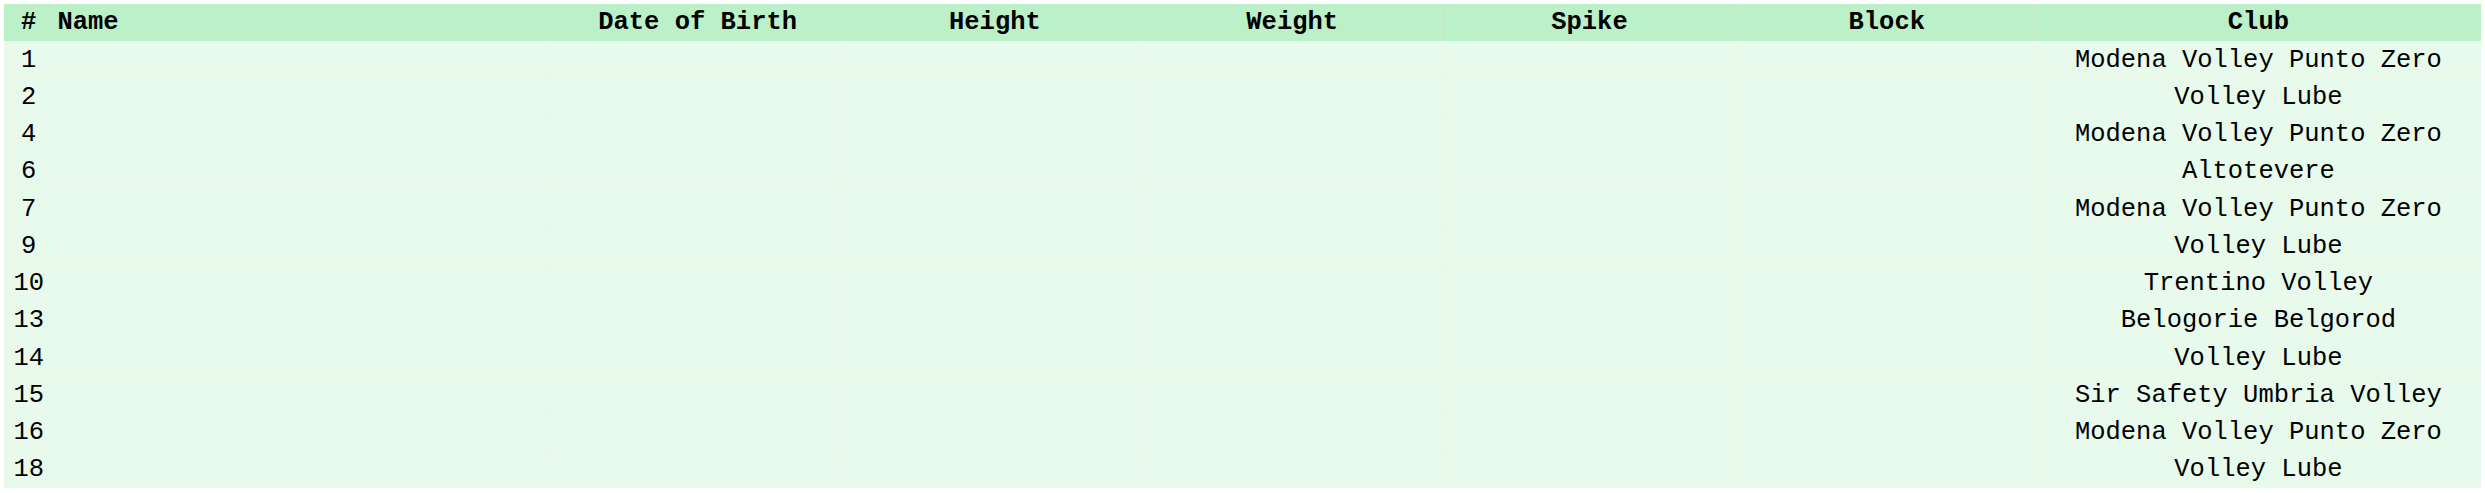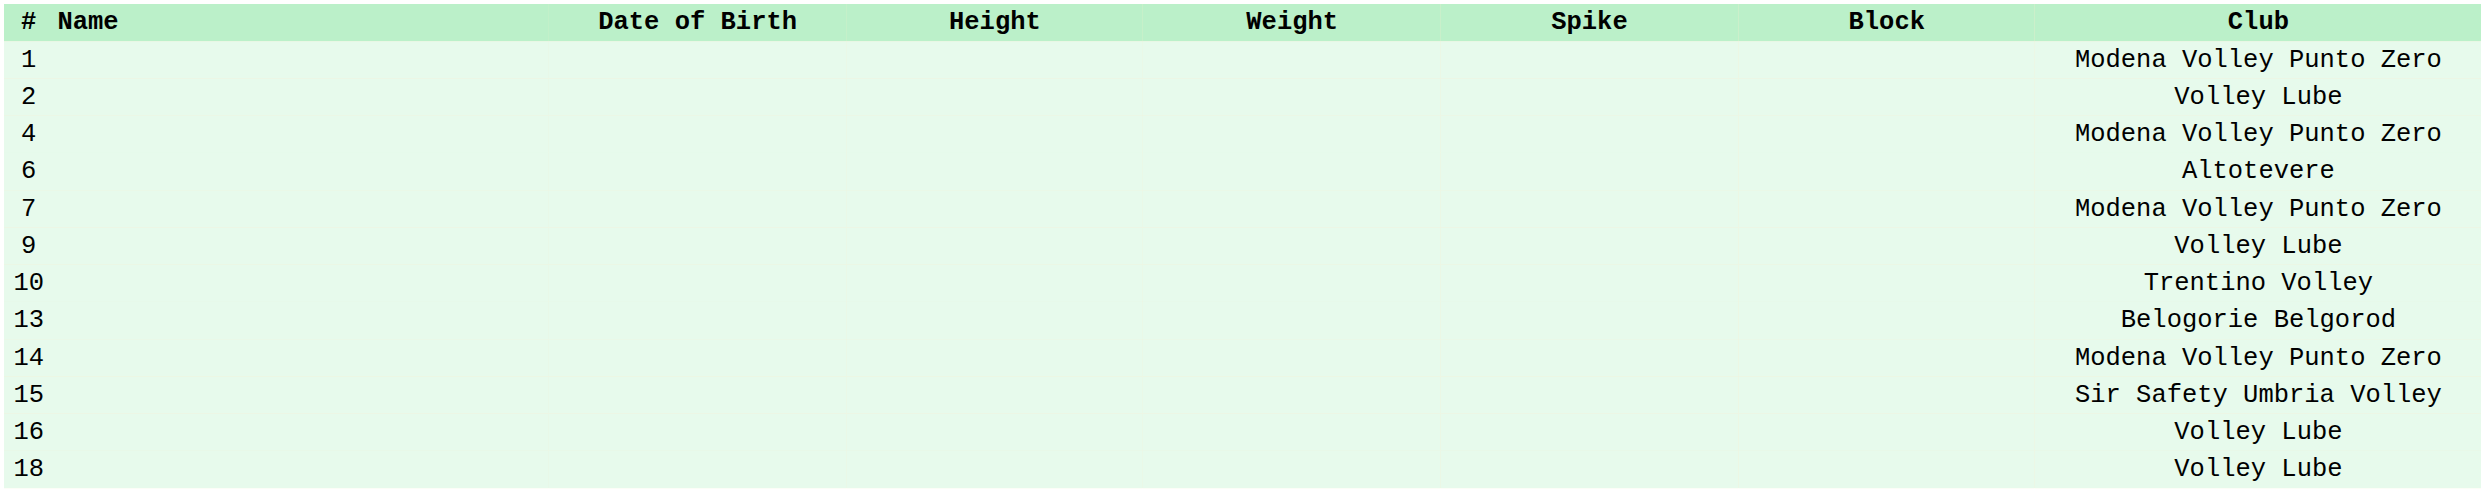14 | Club: Volley Lube -> Modena Volley Punto Zero
16 | Club: Modena Volley Punto Zero -> Volley Lube
